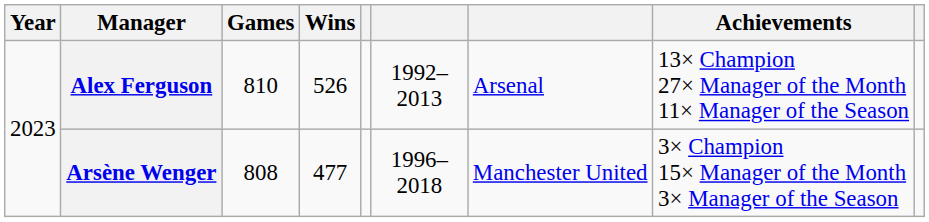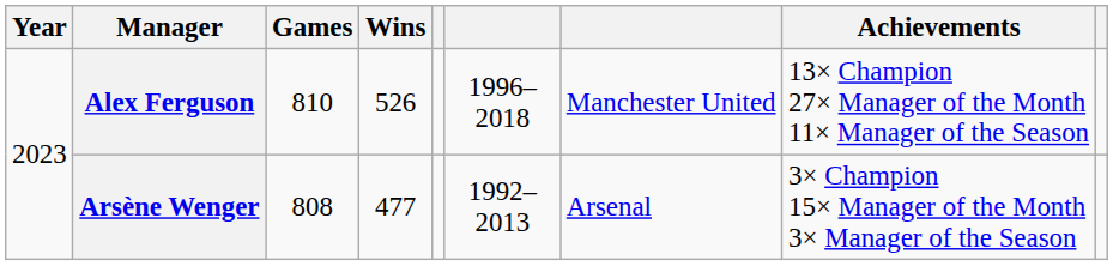Alex Ferguson | column 6: 1992–2013 -> 1996–2018
Alex Ferguson | column 7: Arsenal -> Manchester United
Arsène Wenger | column 6: 1996–2018 -> 1992–2013
Arsène Wenger | column 7: Manchester United -> Arsenal
